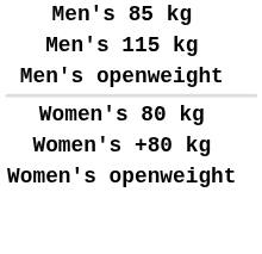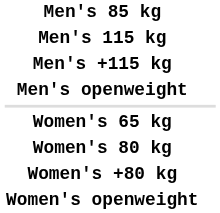+ row: Men's +115 kg
+ row: Women's 65 kg
